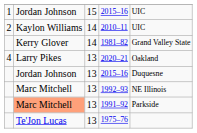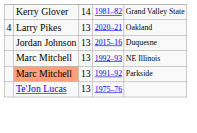- row: 1 | Jordan Johnson | 15 | 2015–16 | UIC
- row: 2 | Kaylon Williams | 14 | 2010–11 | UIC
